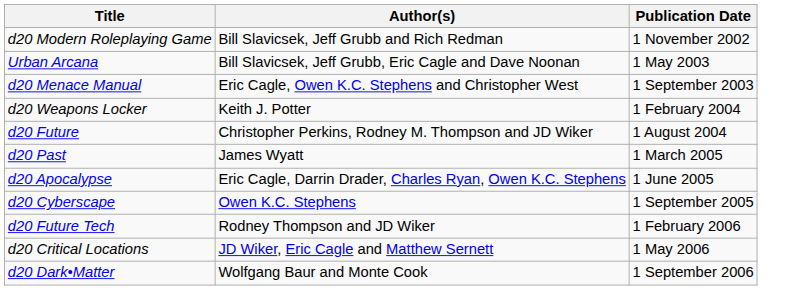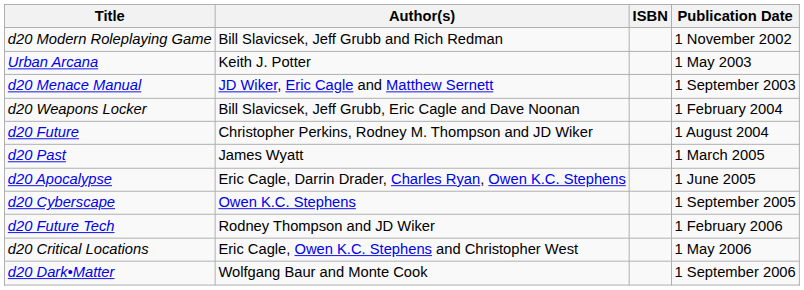+ column: ISBN
Urban Arcana | Author(s): Bill Slavicsek, Jeff Grubb, Eric Cagle and Dave Noonan -> Keith J. Potter
d20 Menace Manual | Author(s): Eric Cagle, Owen K.C. Stephens and Christopher West -> JD Wiker, Eric Cagle and Matthew Sernett
d20 Weapons Locker | Author(s): Keith J. Potter -> Bill Slavicsek, Jeff Grubb, Eric Cagle and Dave Noonan
d20 Critical Locations | Author(s): JD Wiker, Eric Cagle and Matthew Sernett -> Eric Cagle, Owen K.C. Stephens and Christopher West
